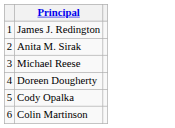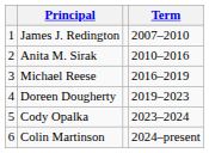+ column: Term | 2007–2010 | 2010–2016 | 2016–2019 | 2019–2023 | 2023–2024 | 2024–present
